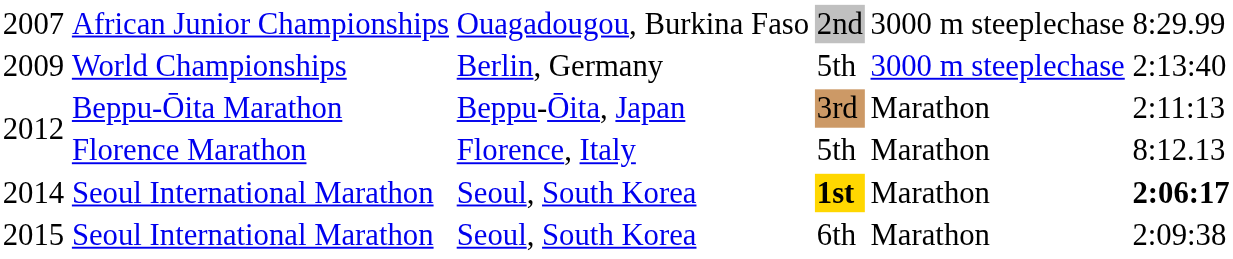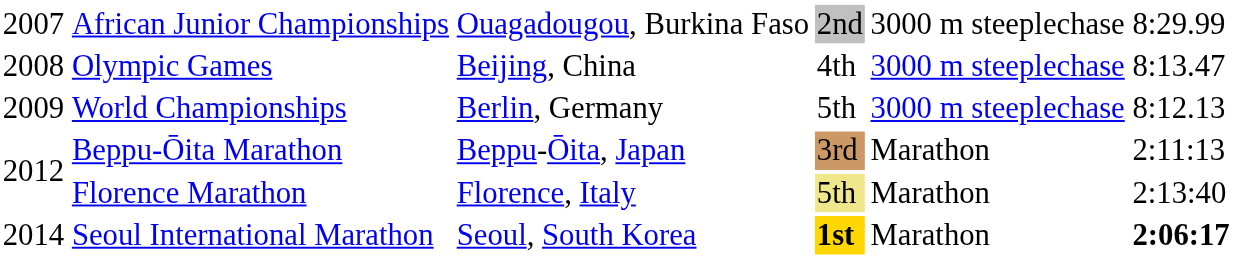+ row: 2008 | Olympic Games | Beijing, China | 4th | 3000 m steeplechase | 8:13.47
2009 | column 6: 2:13:40 -> 8:12.13
2012 / Florence Marathon | column 4: no background -> khaki background
2012 / Florence Marathon | column 6: 8:12.13 -> 2:13:40
- row: 2015 | Seoul International Marathon | Seoul, South Korea | 6th | Marathon | 2:09:38
